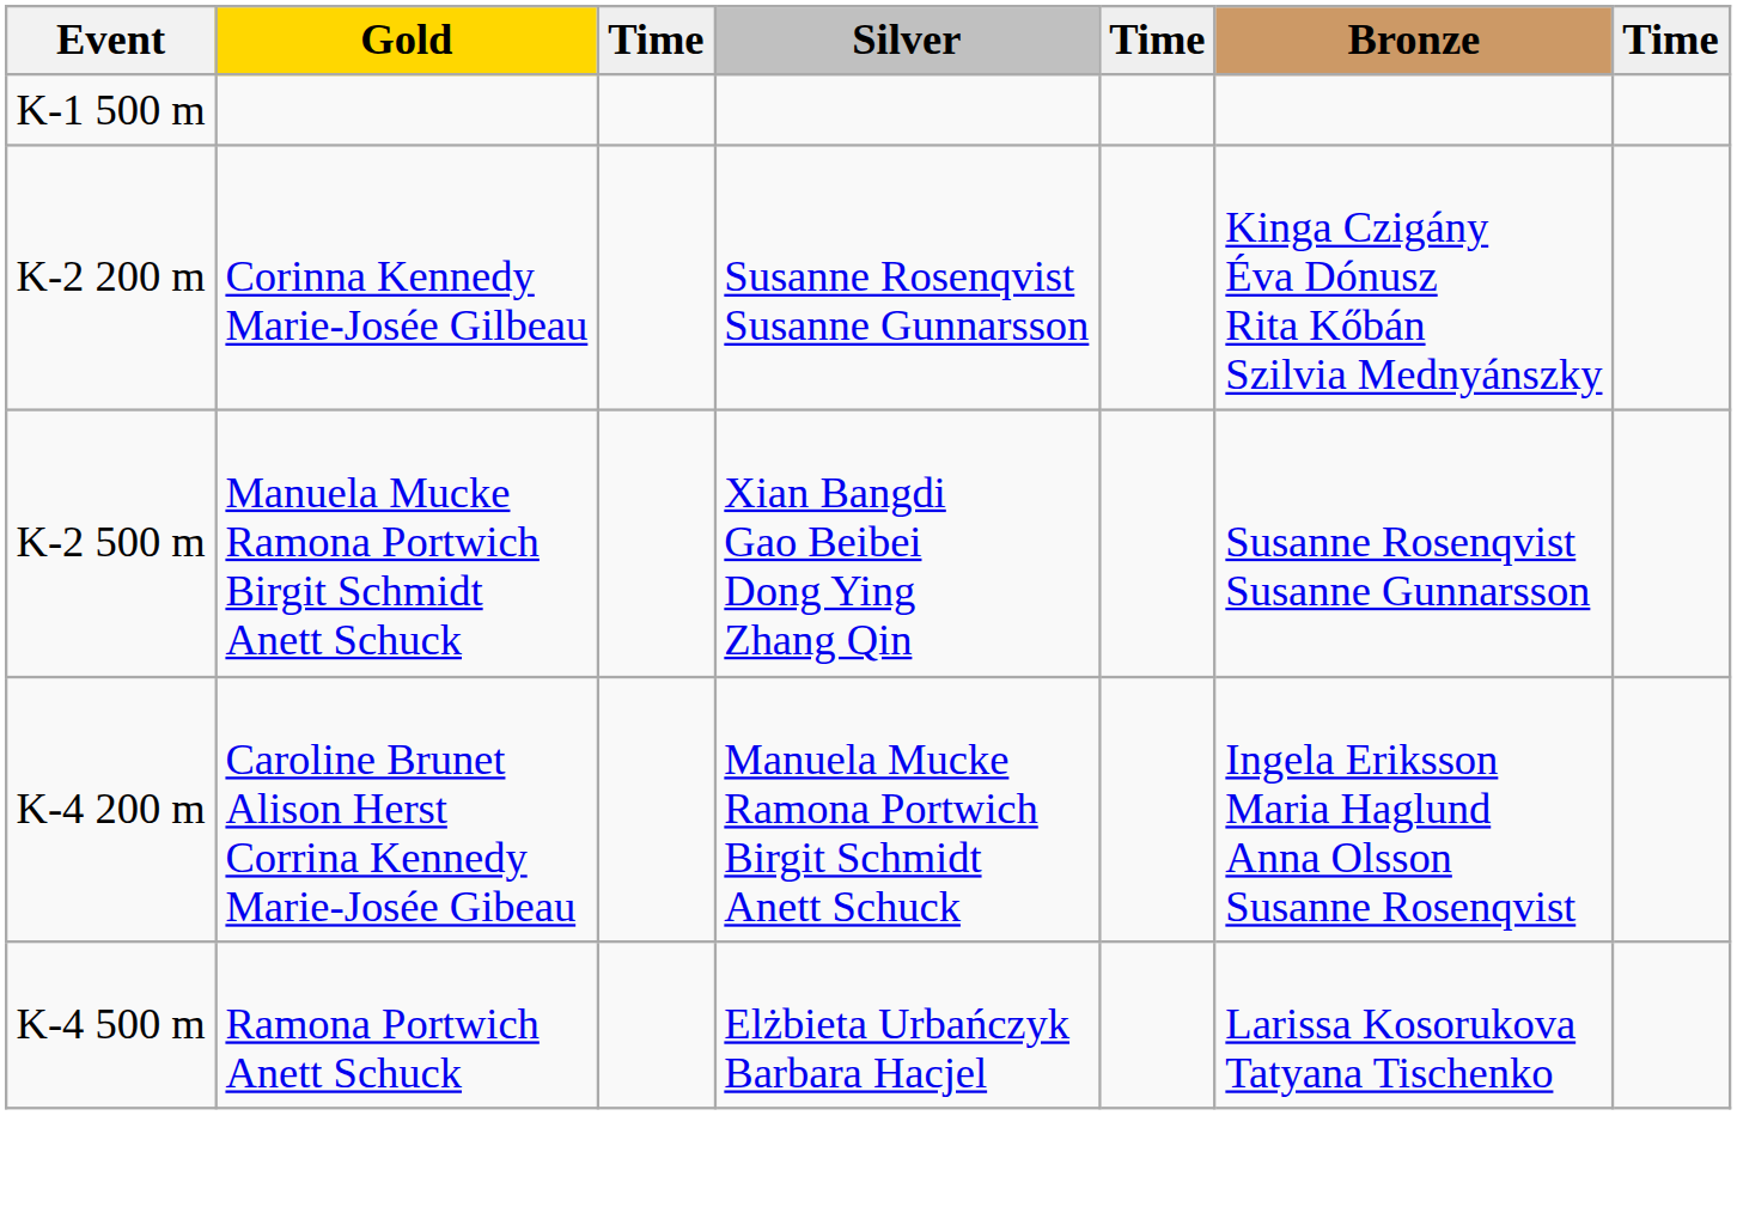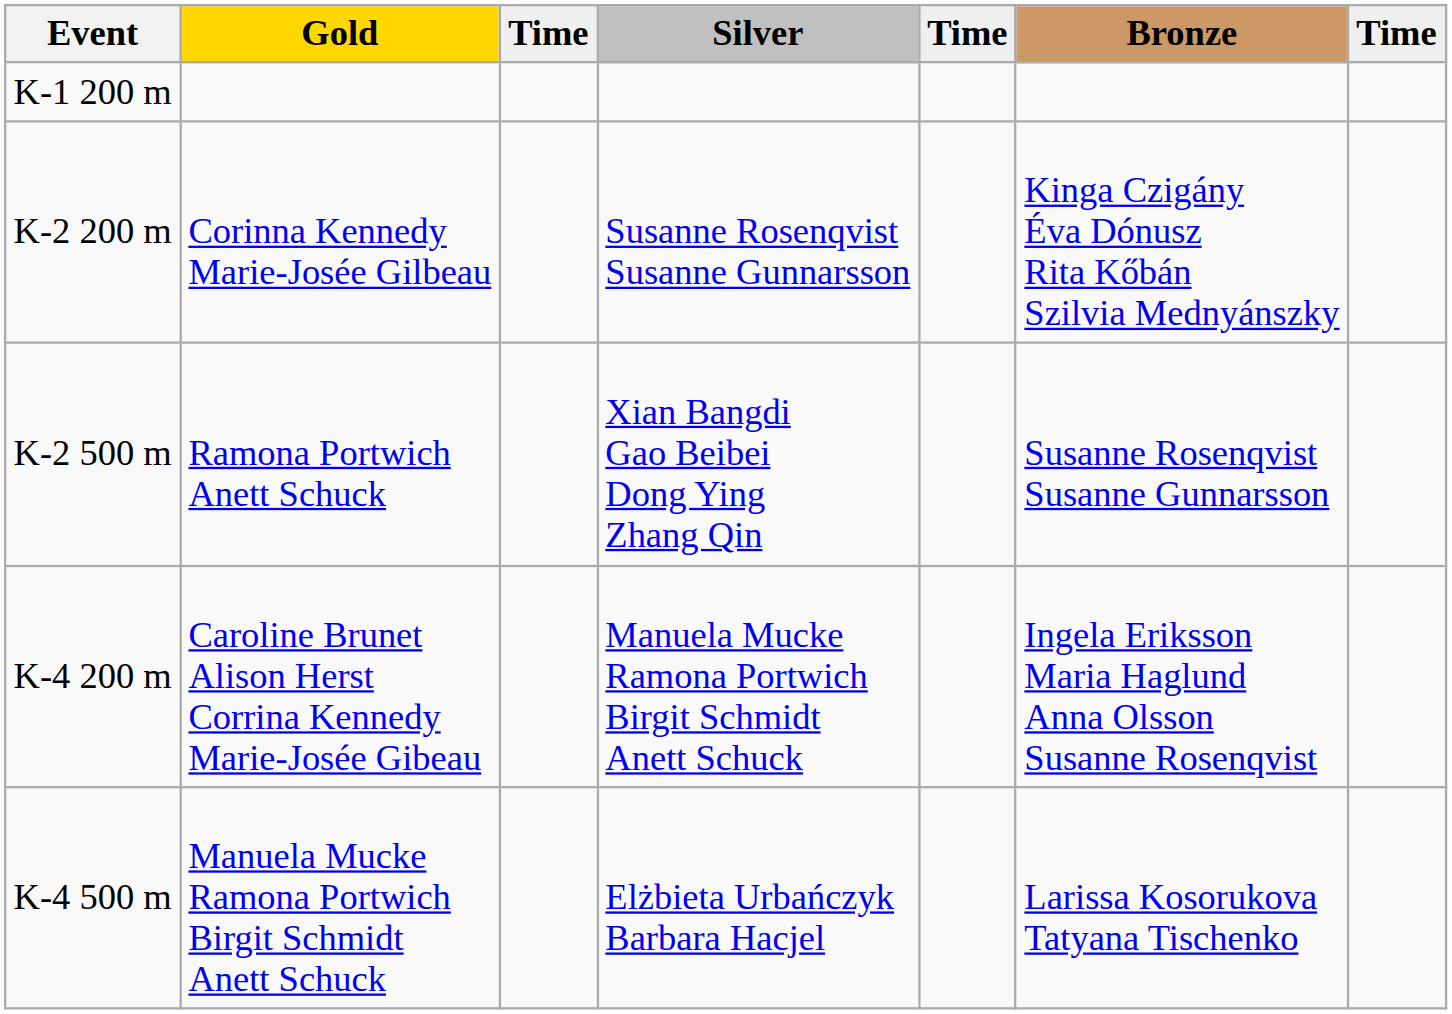+ row: K-1 200 m
- row: K-1 500 m
K-2 500 m | Gold: Manuela Mucke Ramona Portwich Birgit Schmidt Anett Schuck -> Ramona Portwich Anett Schuck
K-4 500 m | Gold: Ramona Portwich Anett Schuck -> Manuela Mucke Ramona Portwich Birgit Schmidt Anett Schuck
